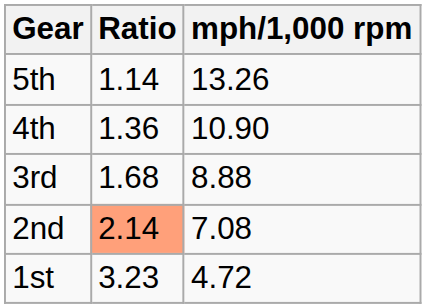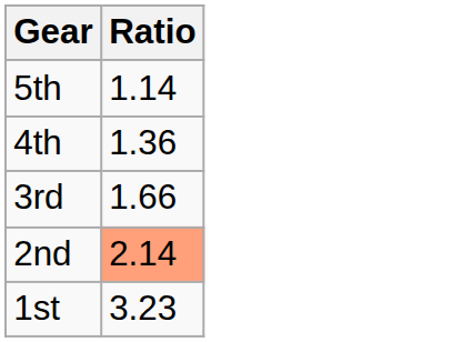- column: mph/1,000 rpm | 13.26 | 10.90 | 8.88 | 7.08 | 4.72
3rd | Ratio: 1.68 -> 1.66
